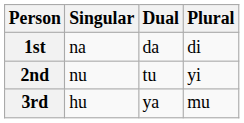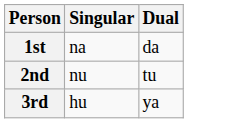- column: Plural | di | yi | mu
